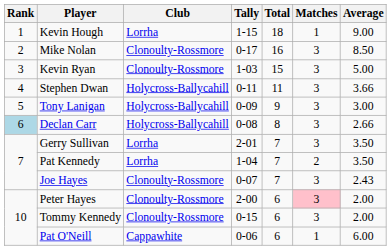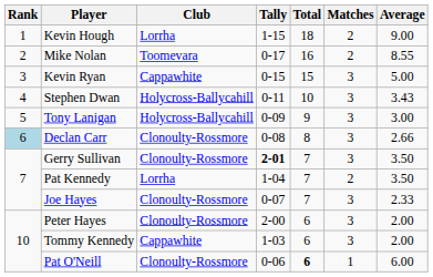Kevin Hough | Matches: 1 -> 2
Mike Nolan | Club: Clonoulty-Rossmore -> Toomevara
Mike Nolan | Matches: 3 -> 2
Mike Nolan | Average: 8.50 -> 8.55
Kevin Ryan | Club: Clonoulty-Rossmore -> Cappawhite
Kevin Ryan | Tally: 1-03 -> 0-15
Stephen Dwan | Total: 11 -> 10
Stephen Dwan | Average: 3.66 -> 3.43
Declan Carr | Club: Holycross-Ballycahill -> Clonoulty-Rossmore
Gerry Sullivan | Club: Lorrha -> Clonoulty-Rossmore
Gerry Sullivan | Tally: normal -> bold
Joe Hayes | Average: 2.43 -> 2.33
Peter Hayes | Matches: pink background -> no background
Tommy Kennedy | Club: Clonoulty-Rossmore -> Cappawhite
Tommy Kennedy | Tally: 0-15 -> 1-03
Pat O'Neill | Club: Cappawhite -> Clonoulty-Rossmore
Pat O'Neill | Total: normal -> bold
